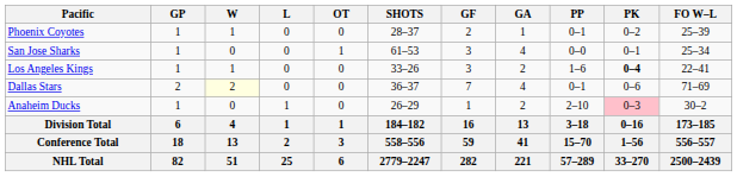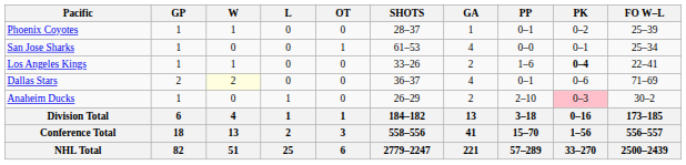- column: GF | 2 | 3 | 3 | 7 | 1 | 16 | 59 | 282
